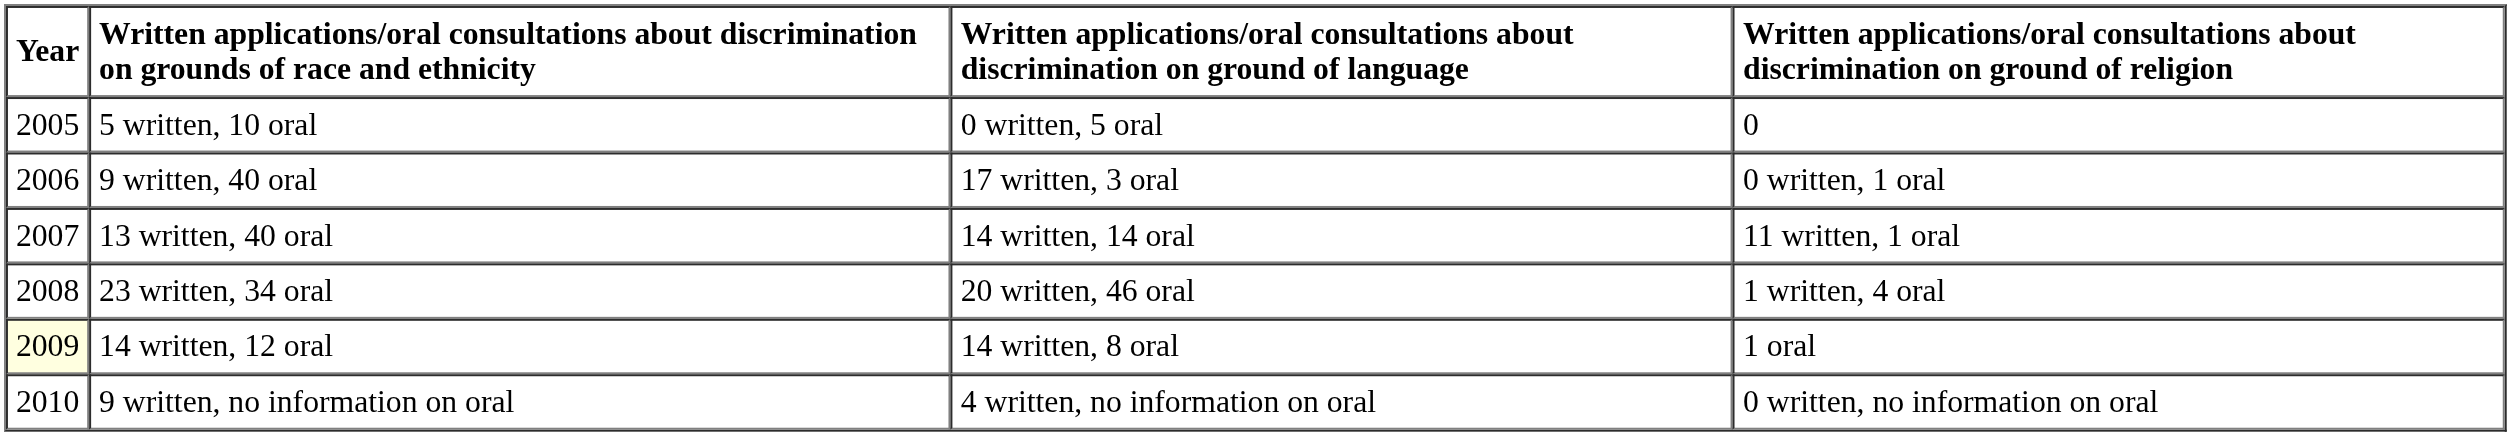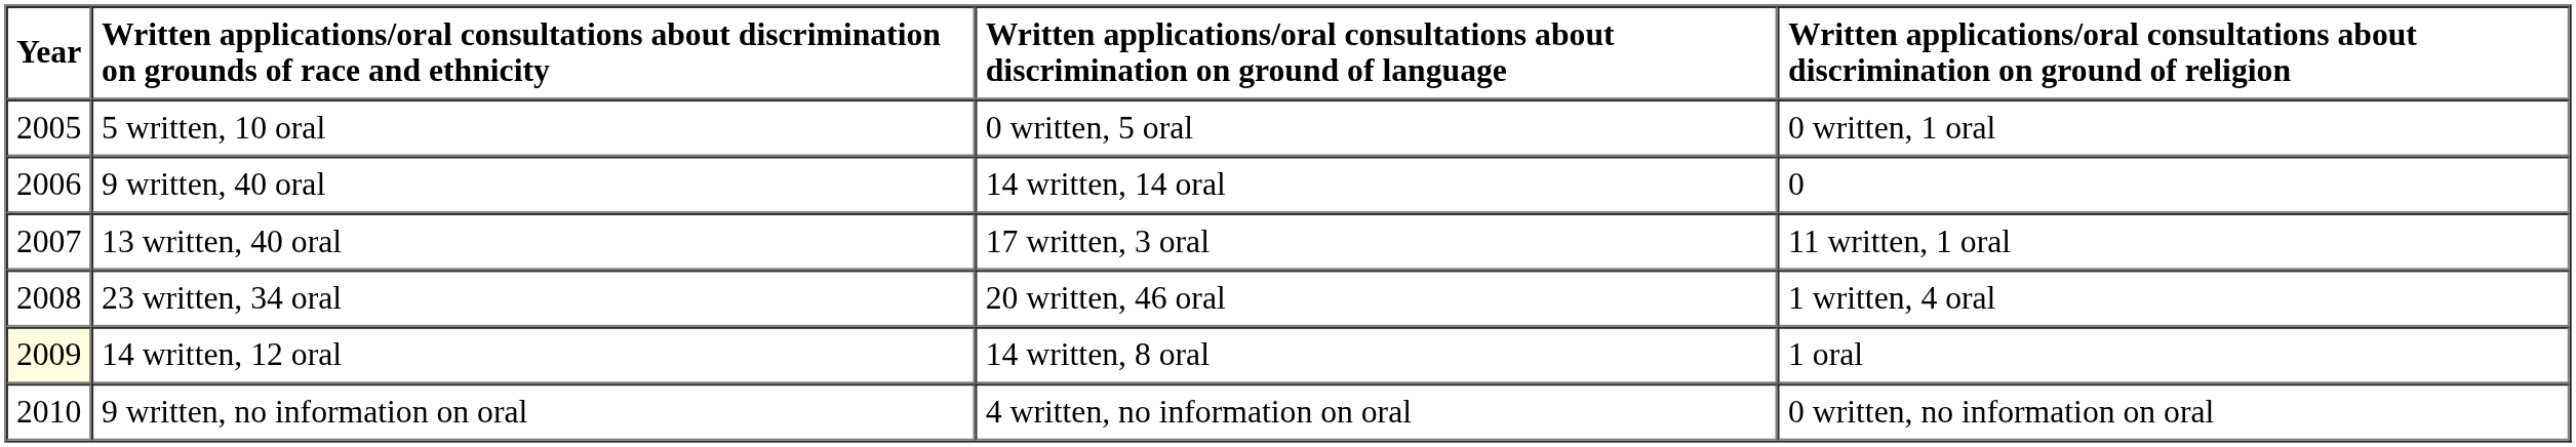5 written, 10 oral | column 4: 0 -> 0 written, 1 oral
9 written, 40 oral | column 3: 17 written, 3 oral -> 14 written, 14 oral
9 written, 40 oral | column 4: 0 written, 1 oral -> 0
13 written, 40 oral | column 3: 14 written, 14 oral -> 17 written, 3 oral
